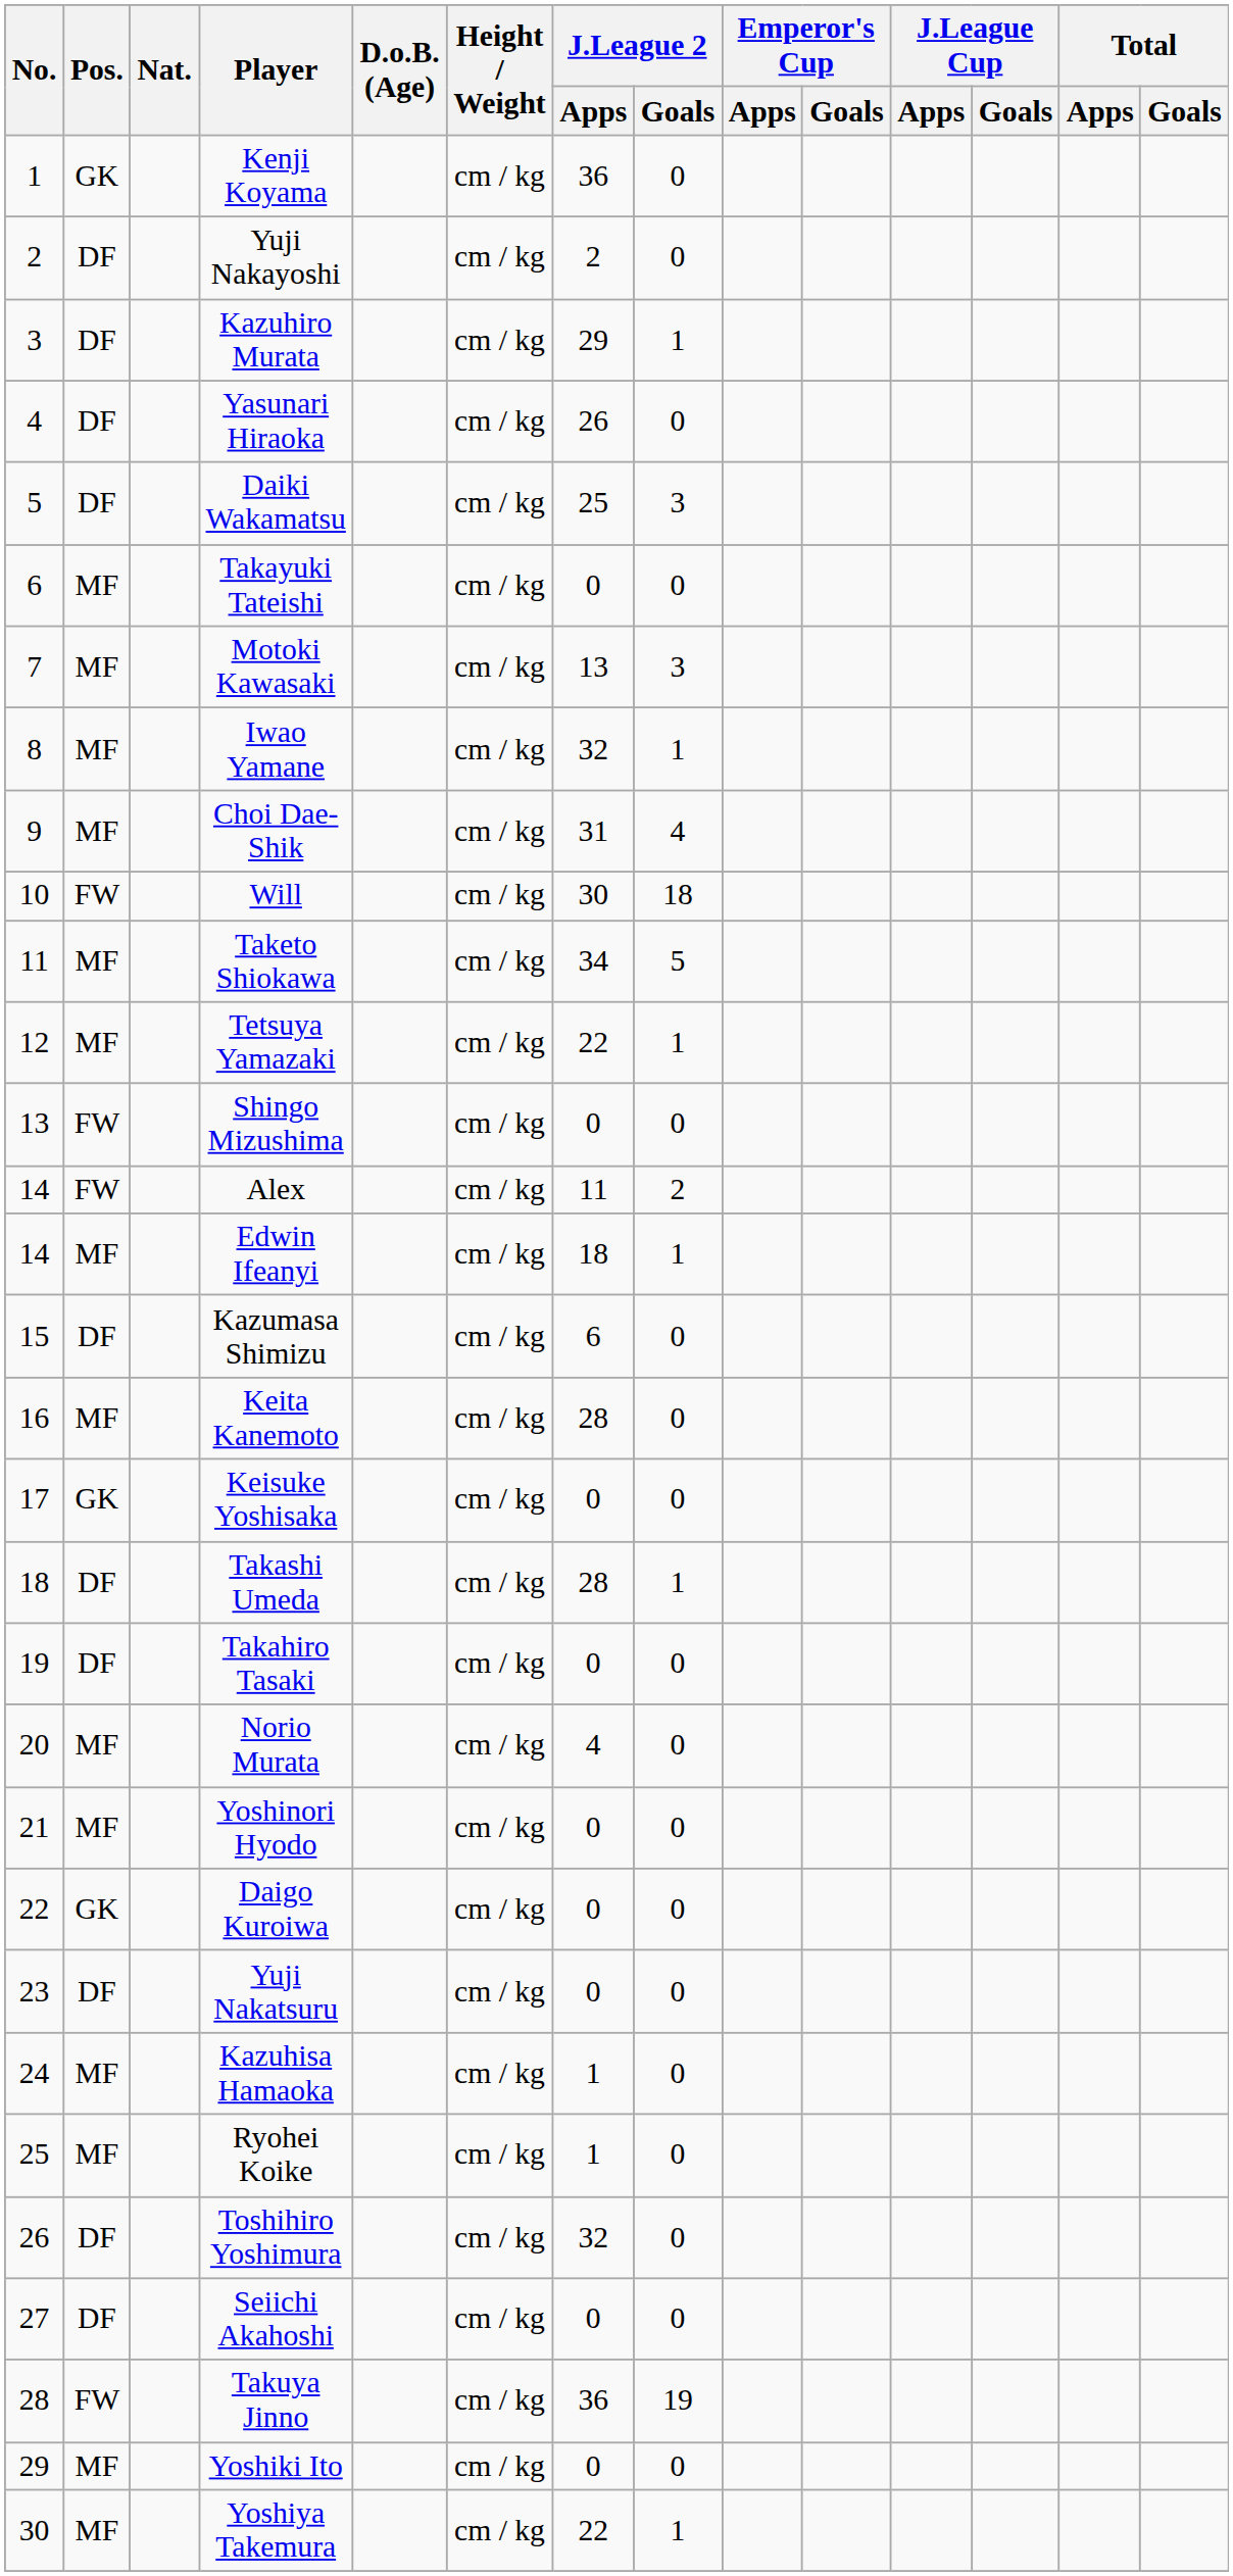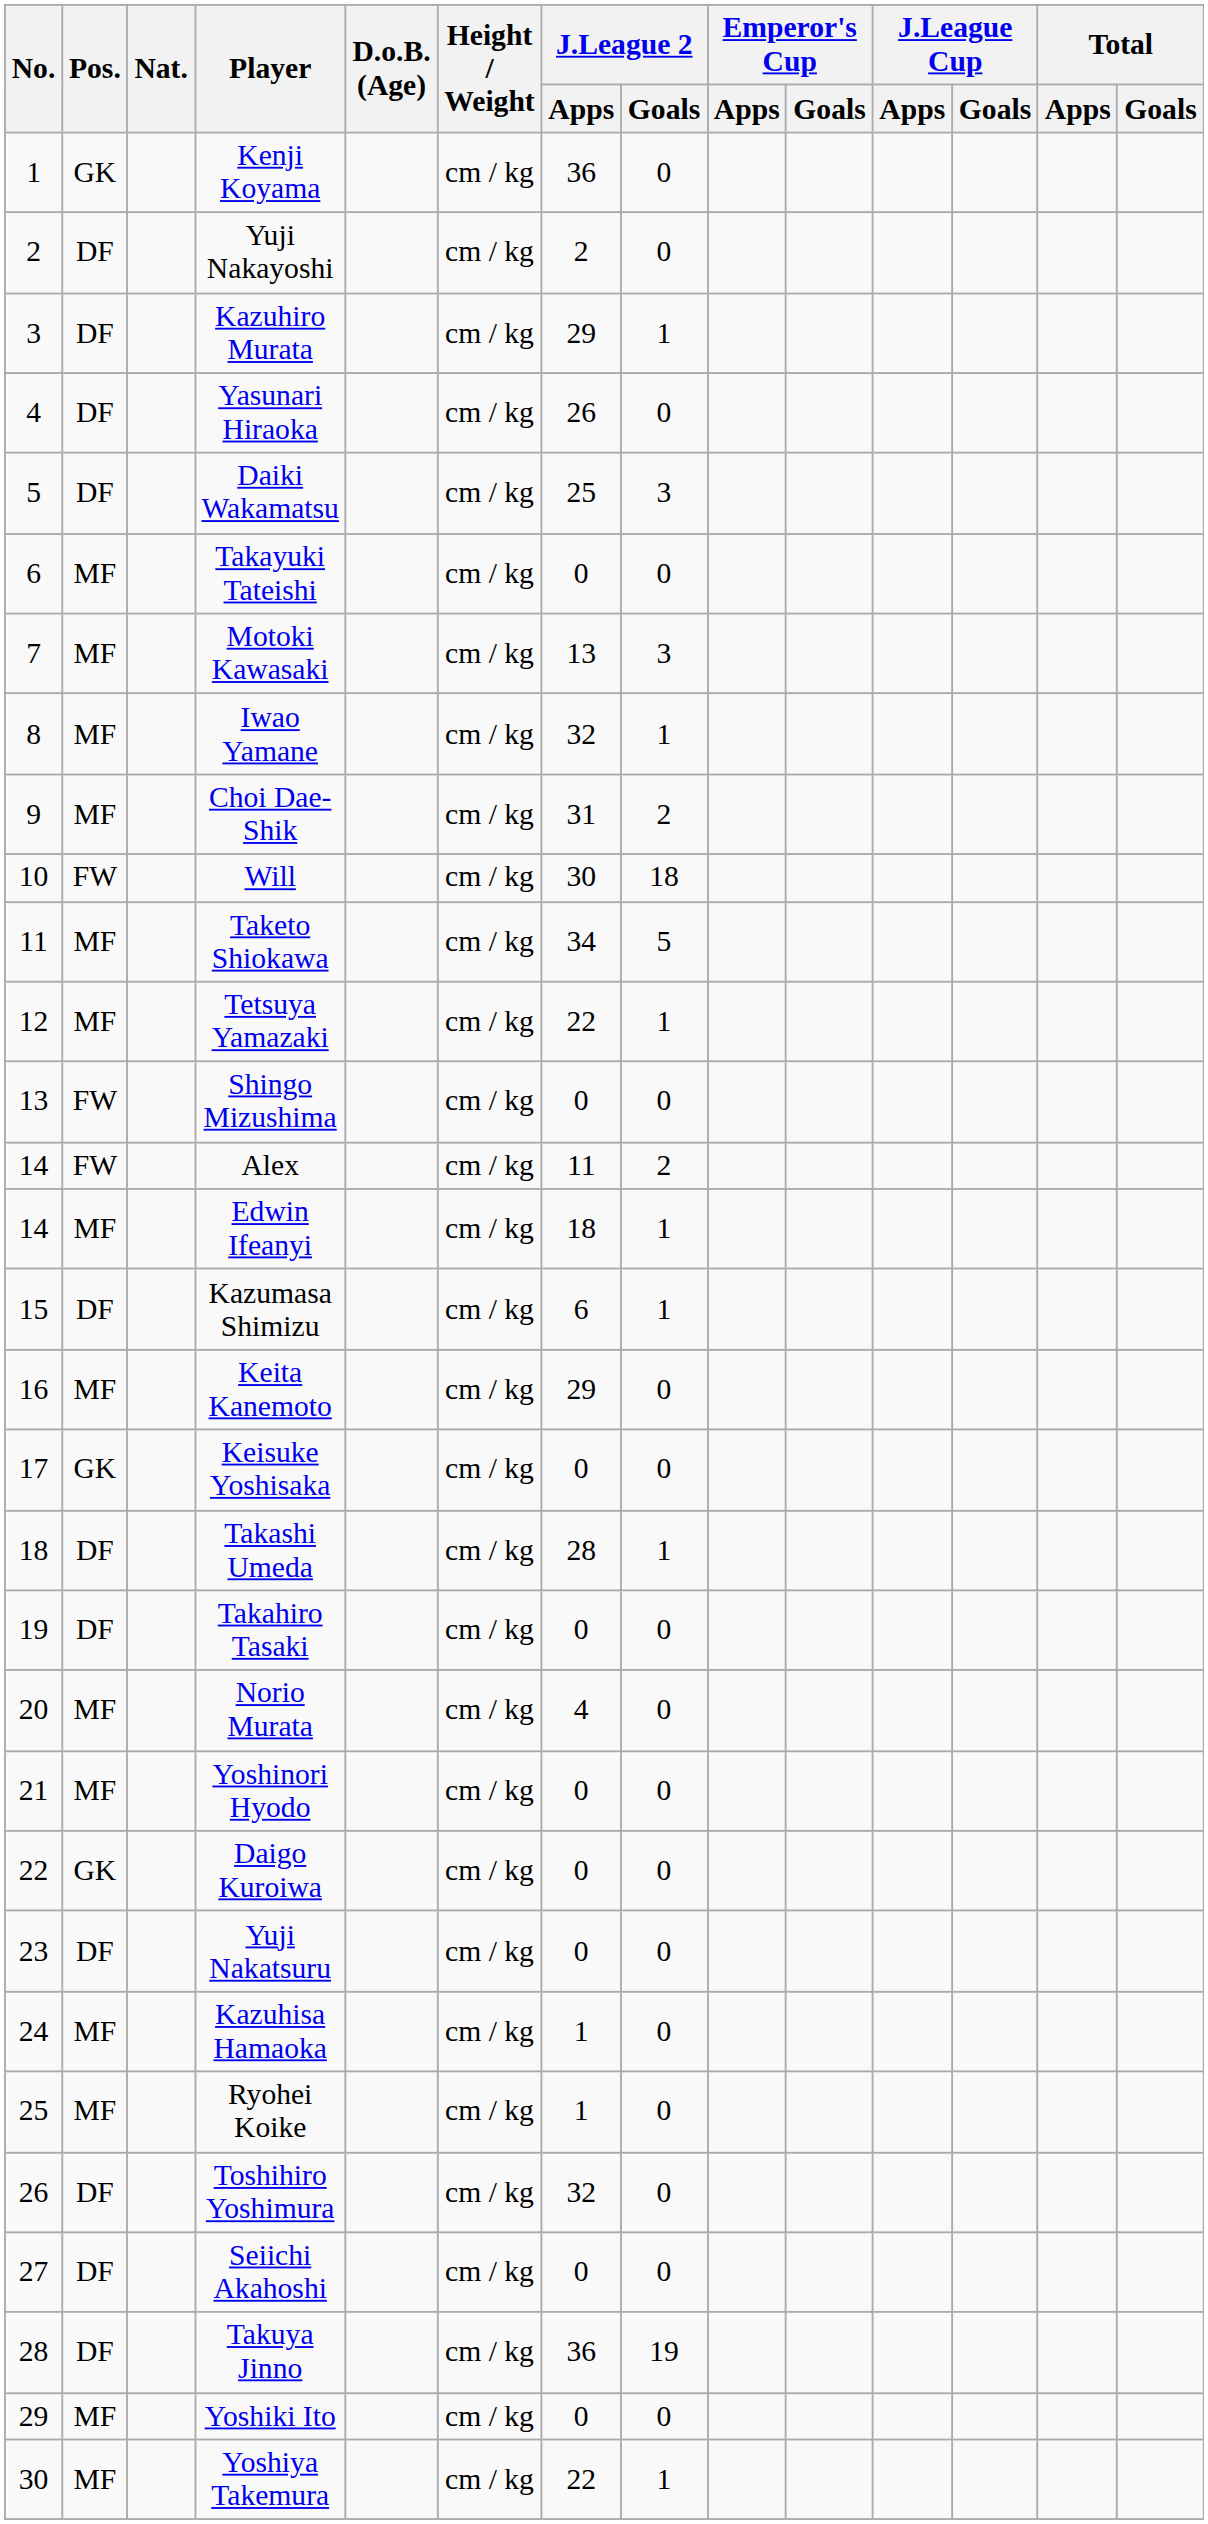Choi Dae-Shik | J.League 2 / Goals: 4 -> 2
Kazumasa Shimizu | J.League 2 / Goals: 0 -> 1
Keita Kanemoto | J.League 2 / Apps: 28 -> 29
Takuya Jinno | Pos.: FW -> DF
